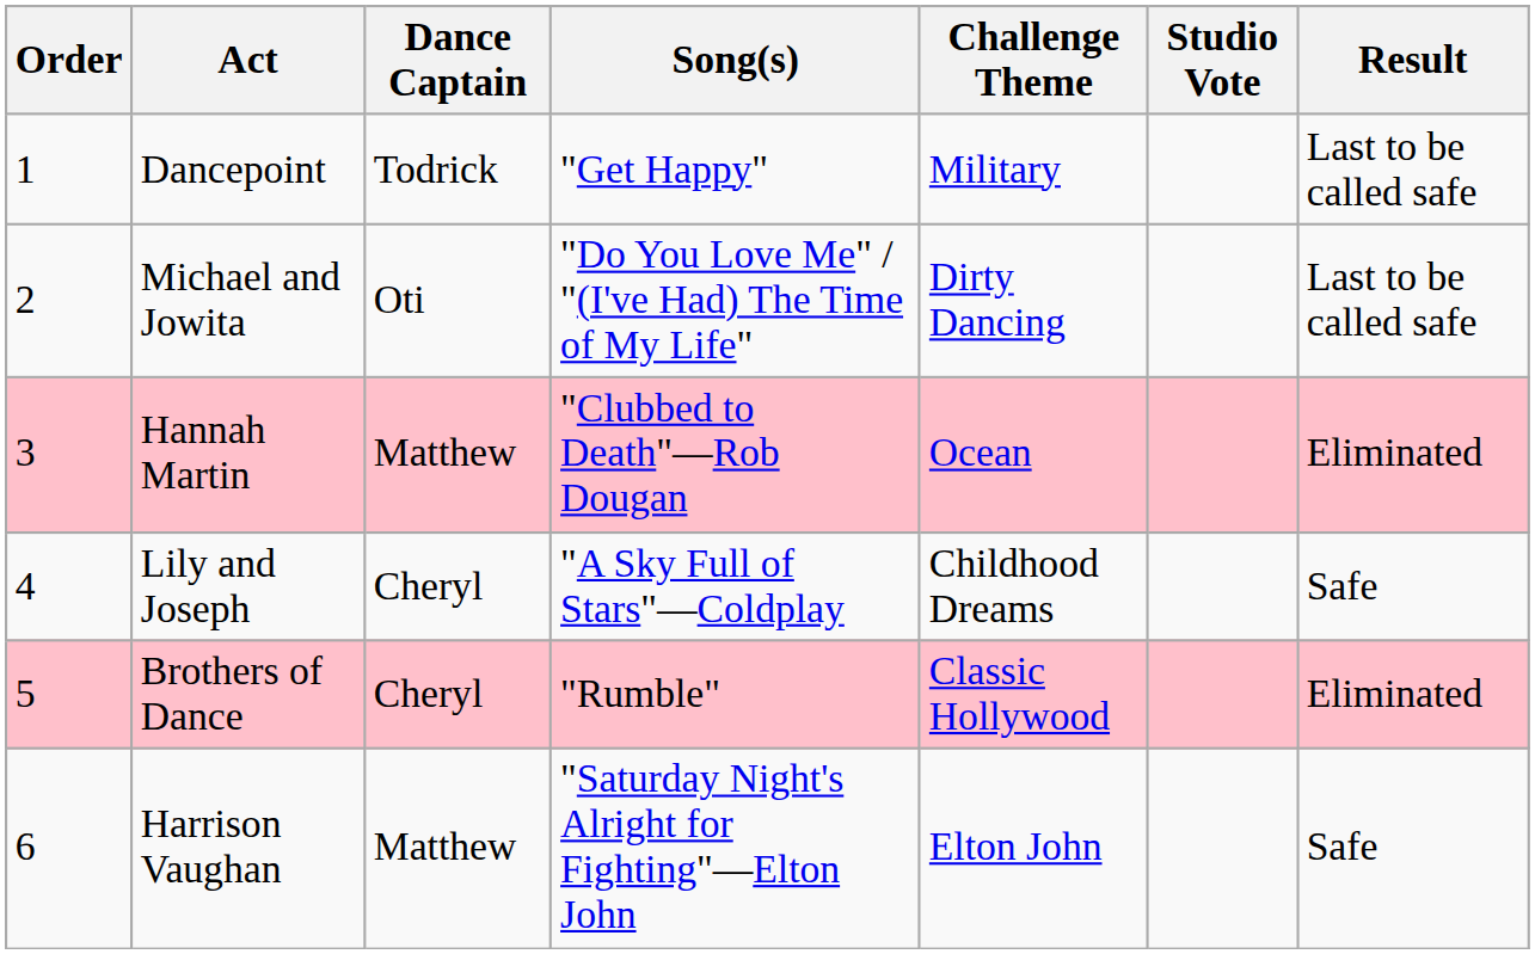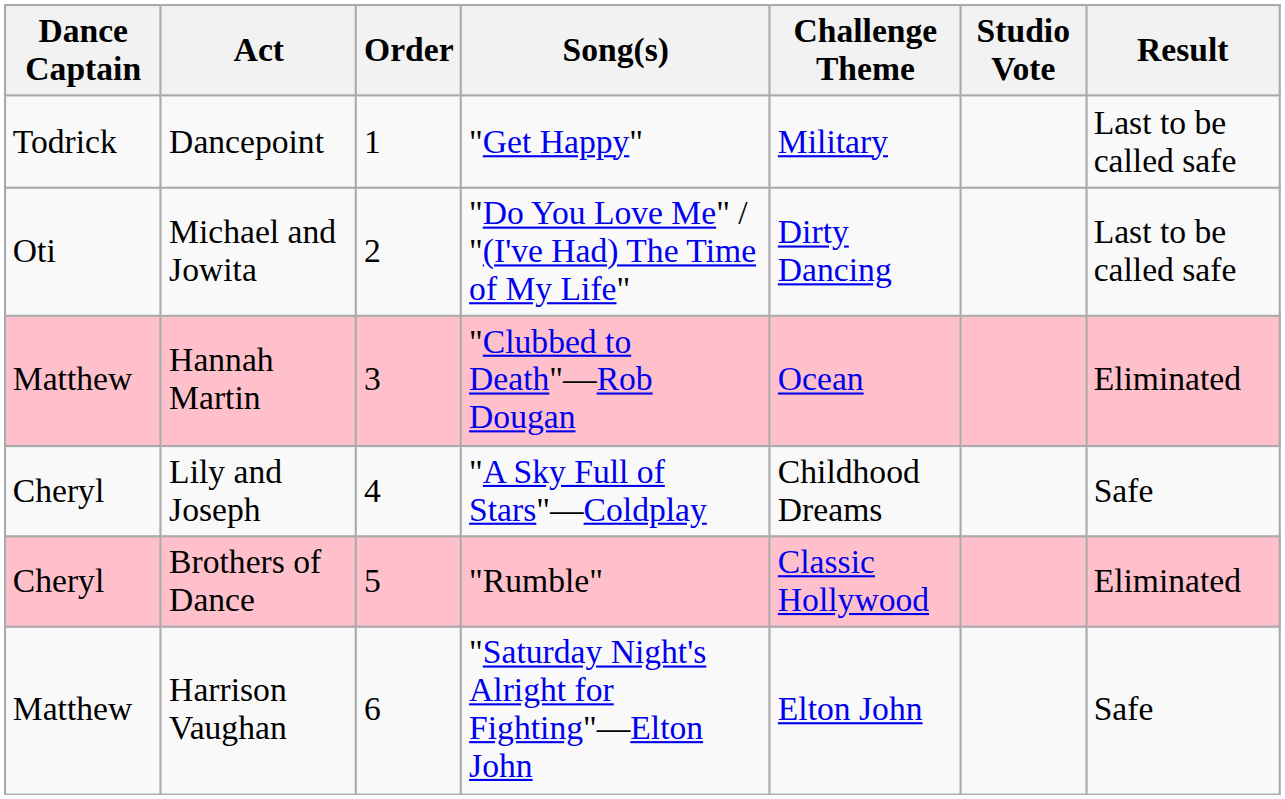columns swapped: Order <-> Dance Captain
